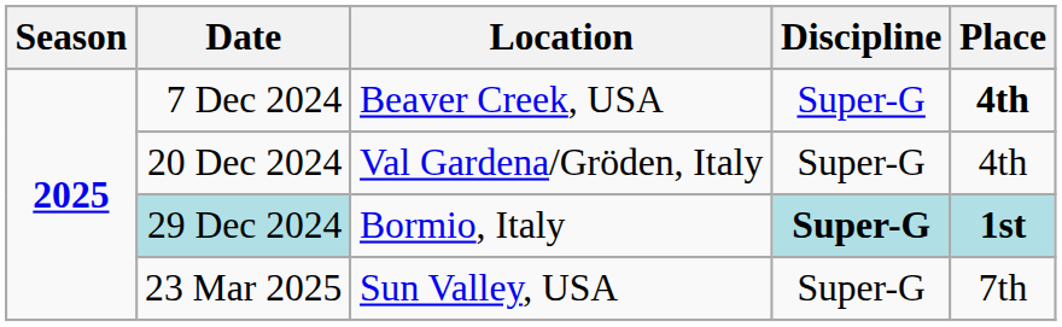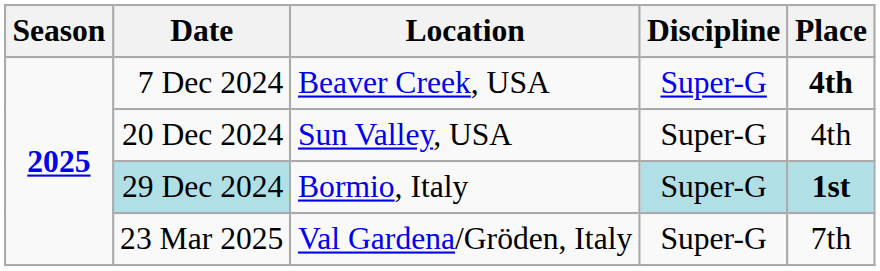20 Dec 2024 | Location: Val Gardena/Gröden, Italy -> Sun Valley, USA
29 Dec 2024 | Discipline: bold -> normal
23 Mar 2025 | Location: Sun Valley, USA -> Val Gardena/Gröden, Italy
